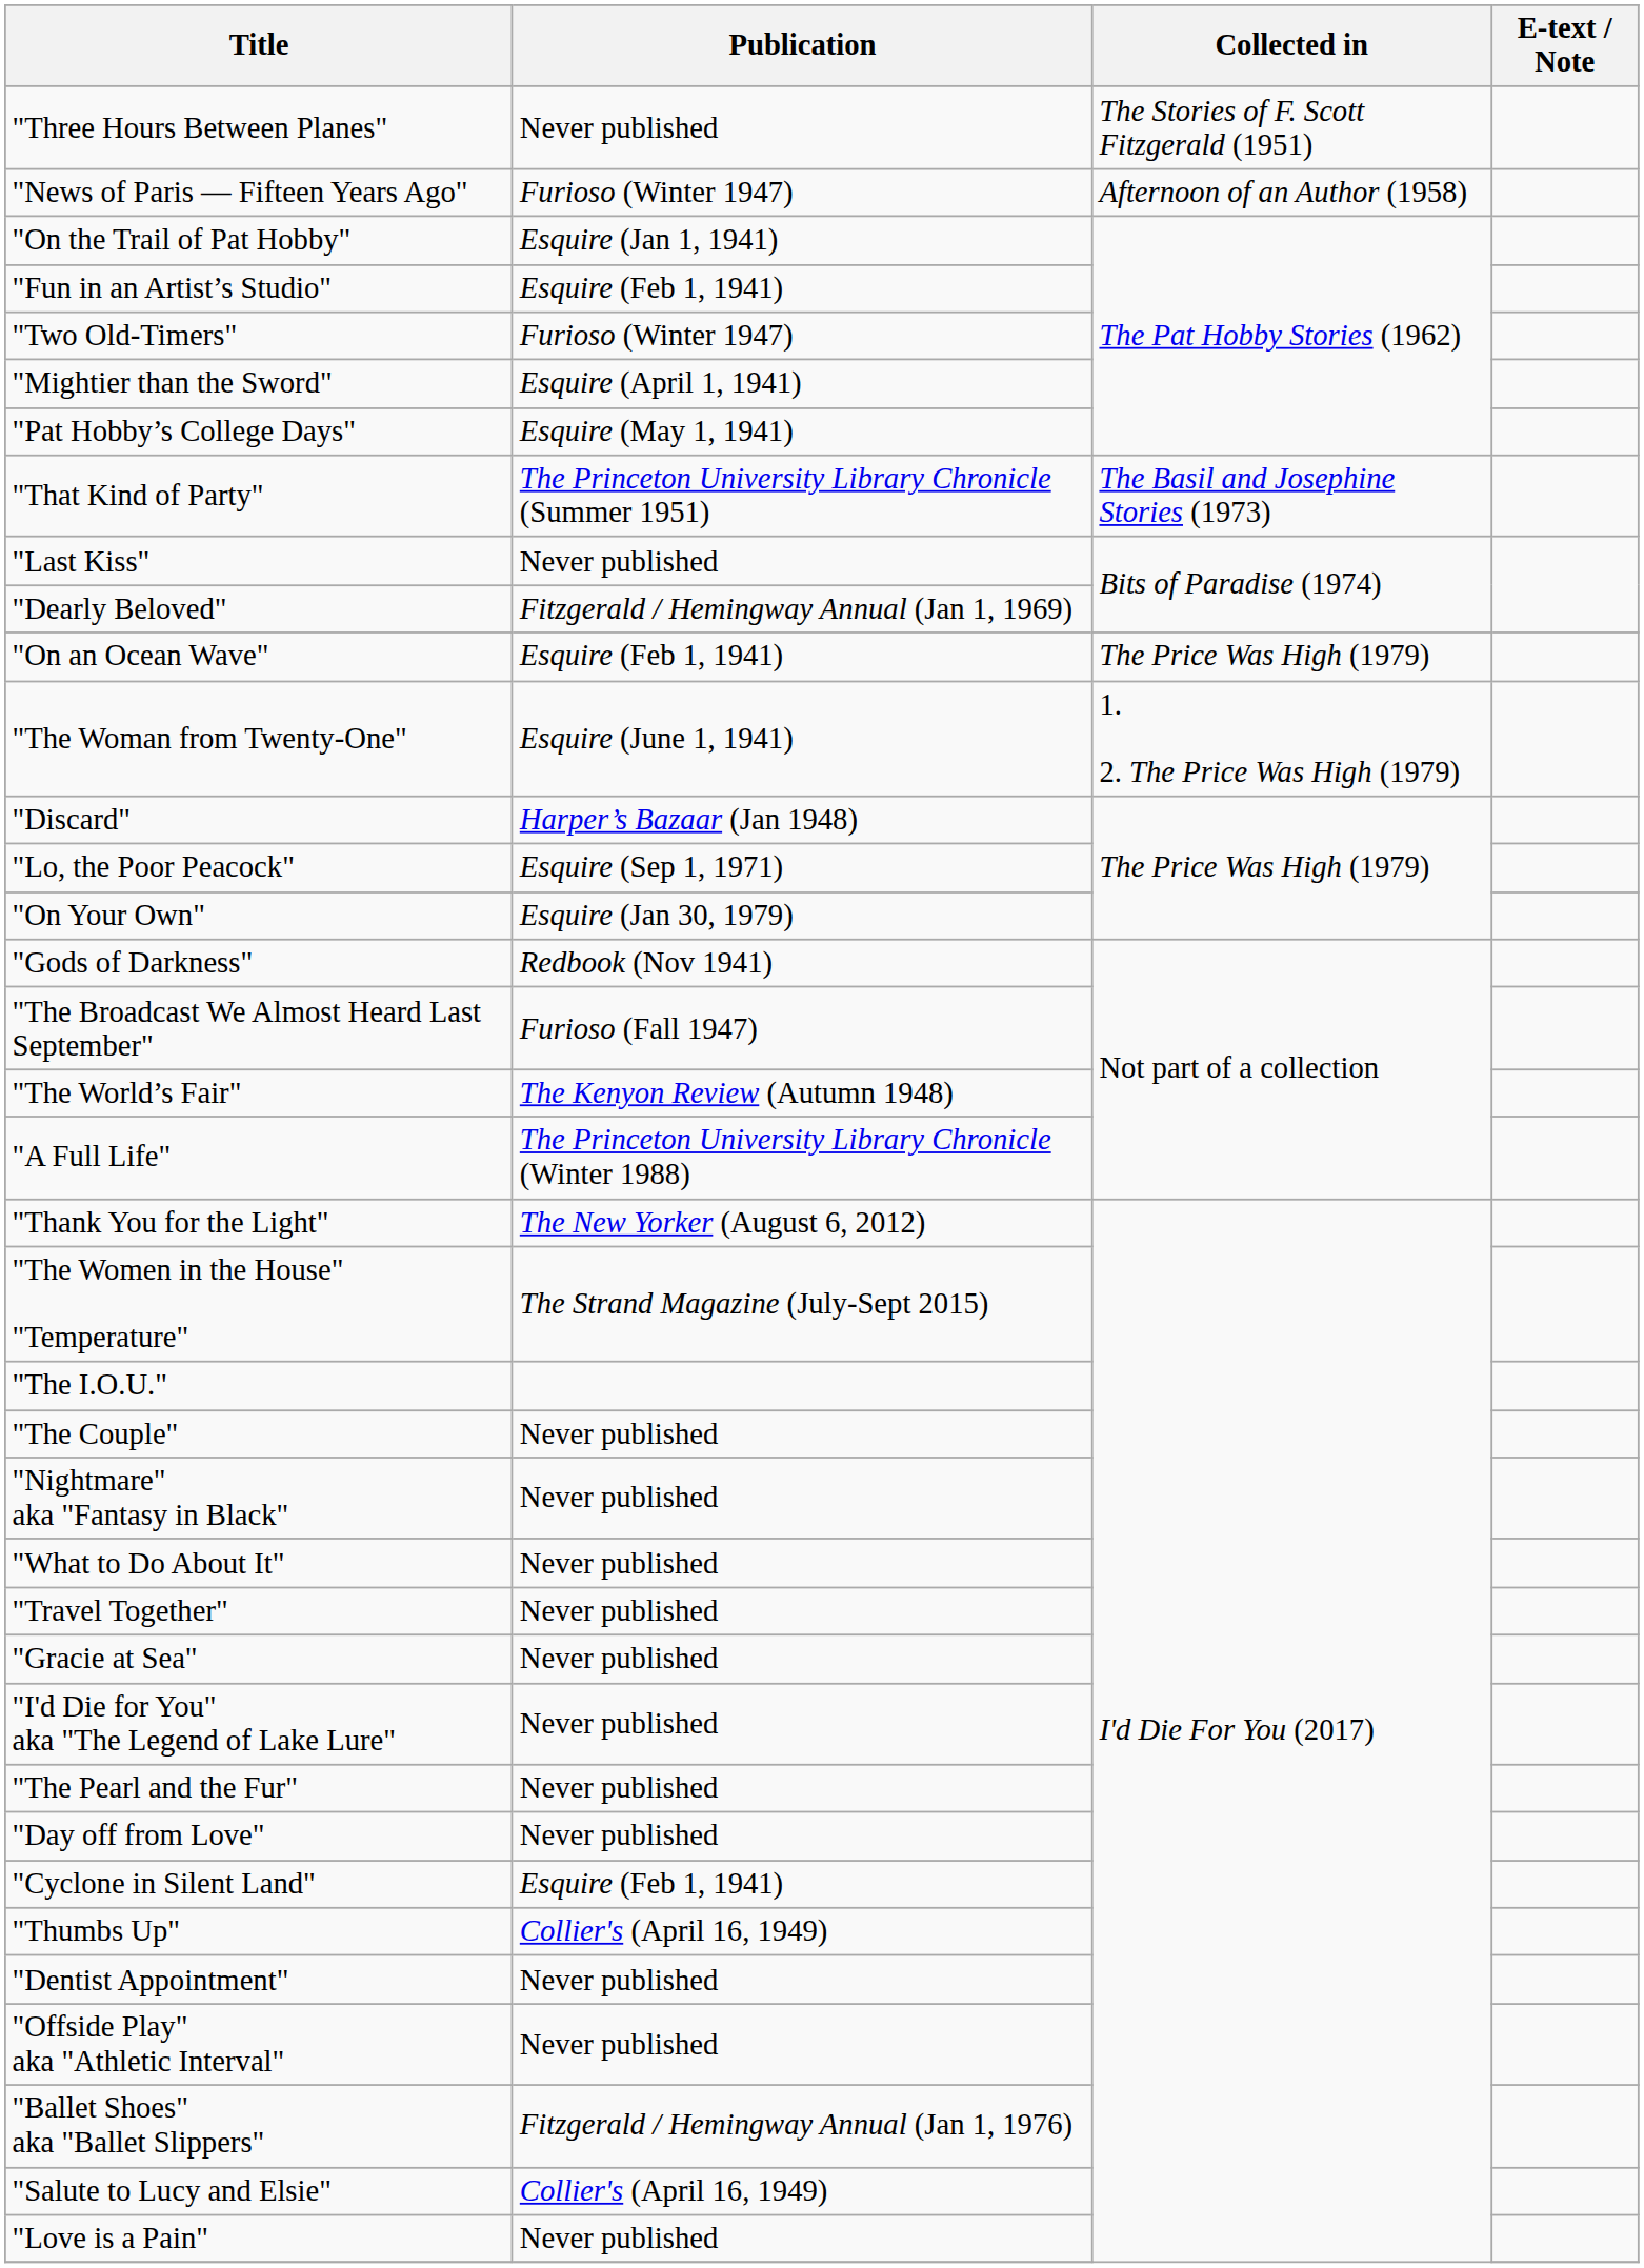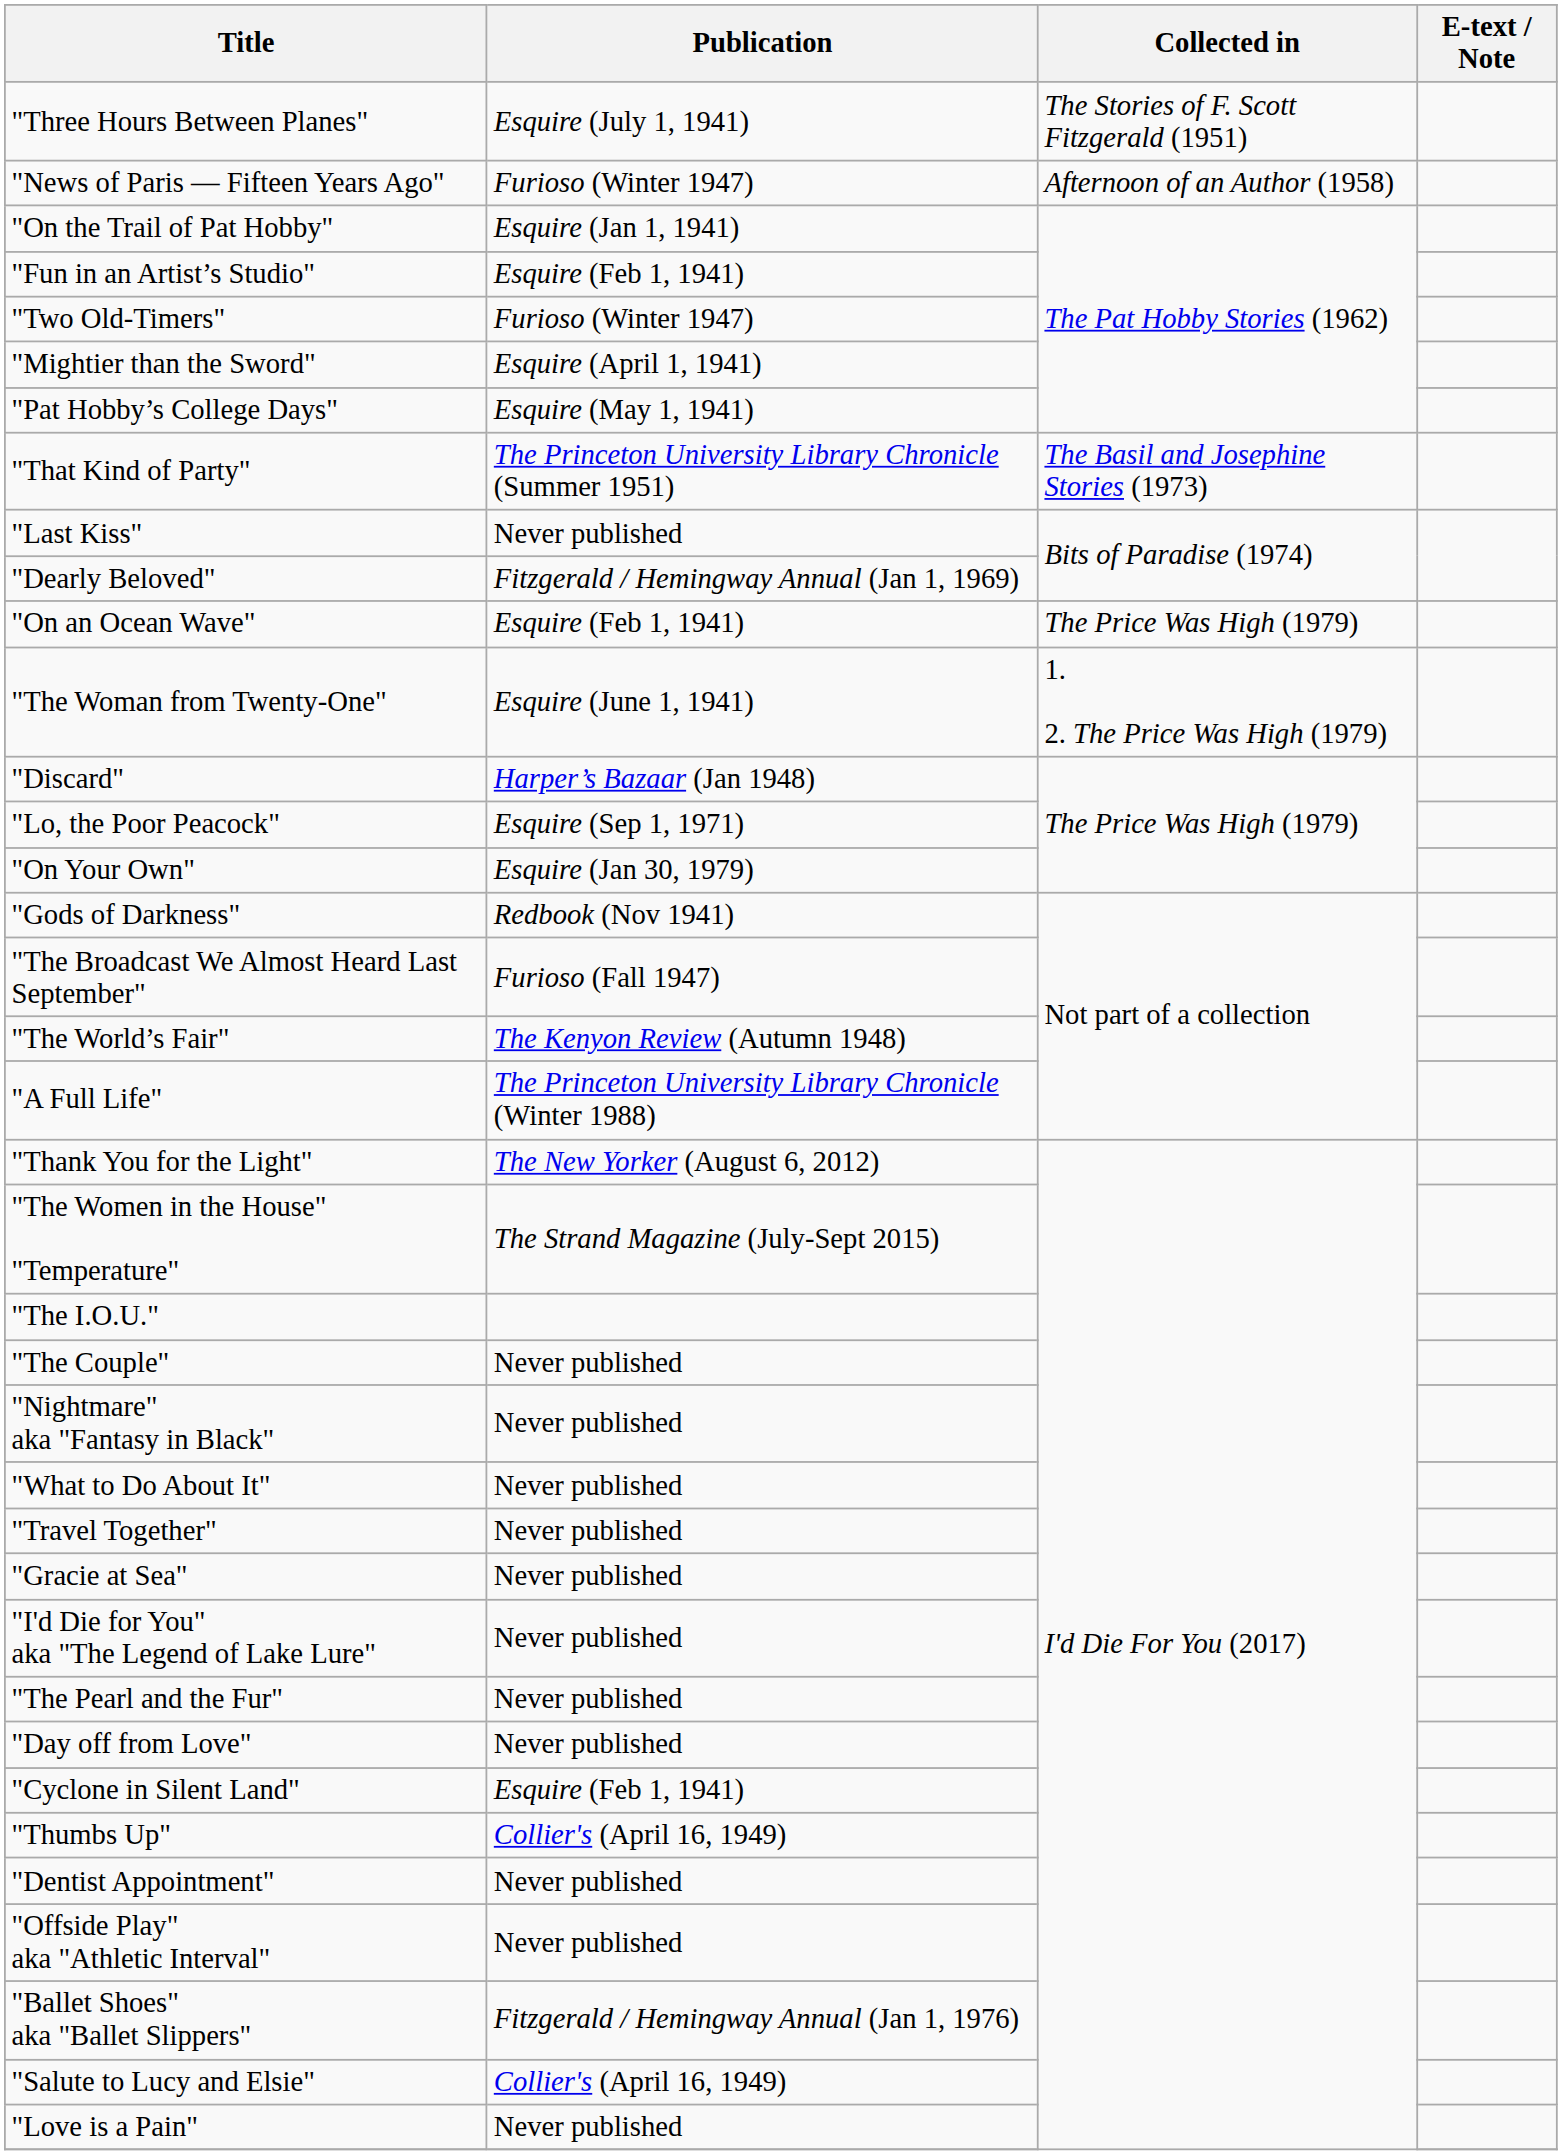"Three Hours Between Planes" | Publication: Never published -> Esquire (July 1, 1941)
